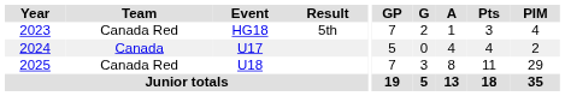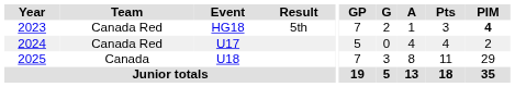2023 | PIM: normal -> bold
2024 | Team: Canada -> Canada Red
2025 | Team: Canada Red -> Canada
